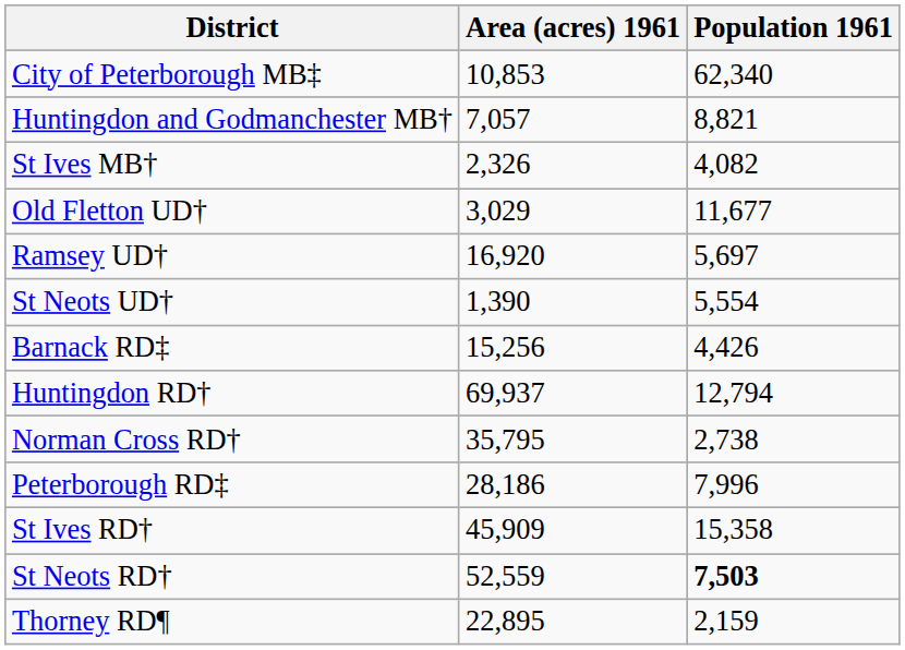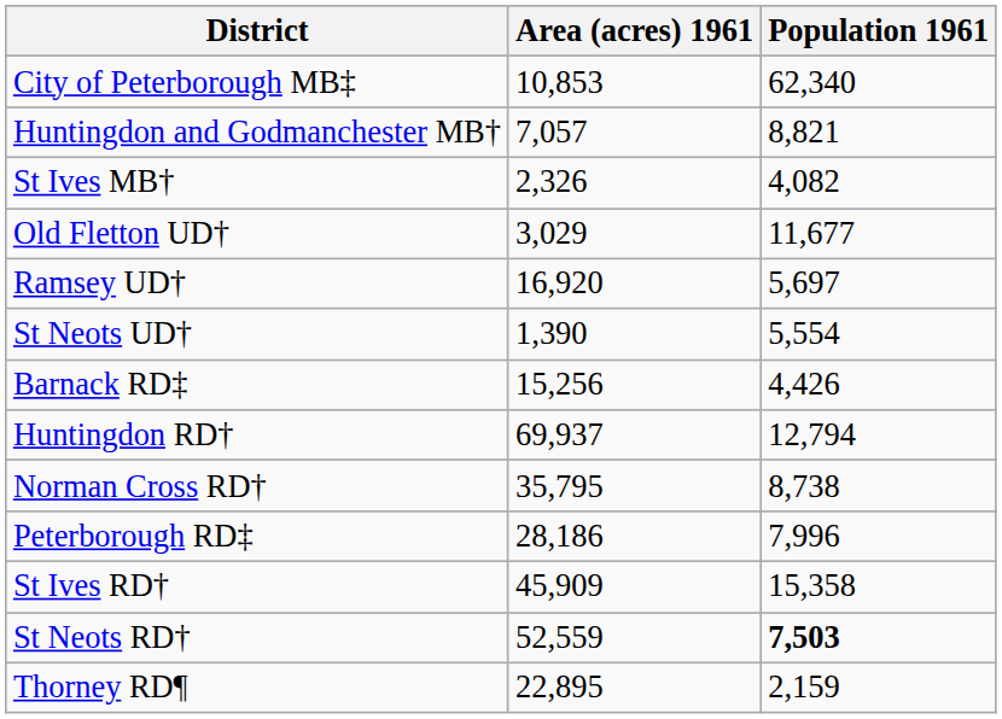Norman Cross RD† | Population 1961: 2,738 -> 8,738
